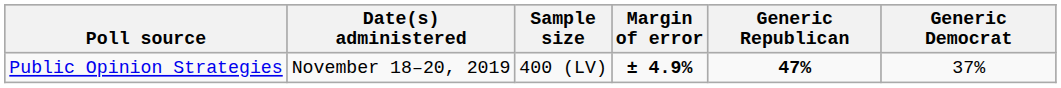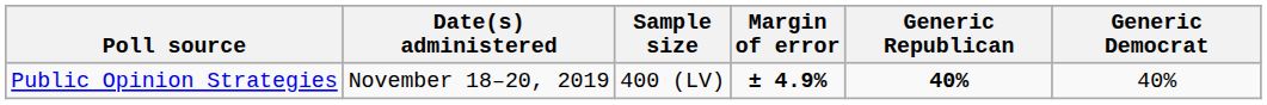Public Opinion Strategies | Generic Republican: 47% -> 40%
Public Opinion Strategies | Generic Democrat: 37% -> 40%
